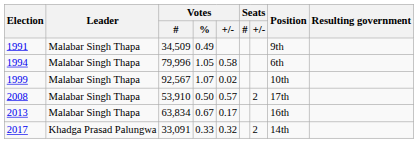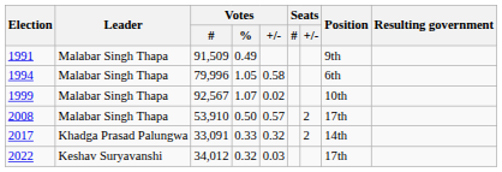1991 | Votes / #: 34,509 -> 91,509
- row: 2013 | Malabar Singh Thapa | 63,834 | 0.67 | 0.17 | 16th
+ row: 2022 | Keshav Suryavanshi | 34,012 | 0.32 | 0.03 | 17th
